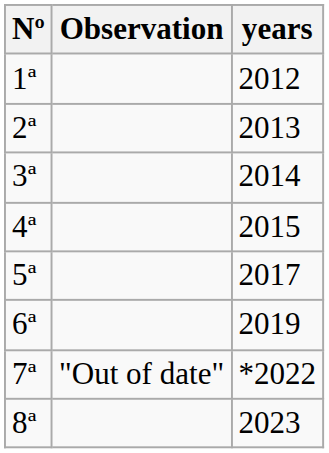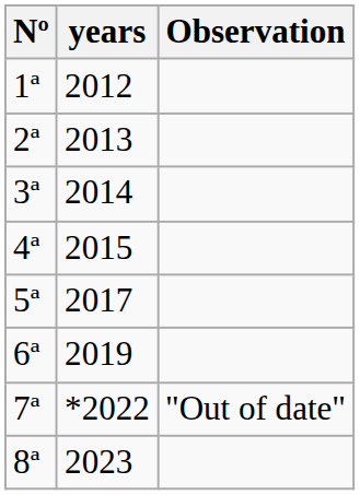columns swapped: years <-> Observation
